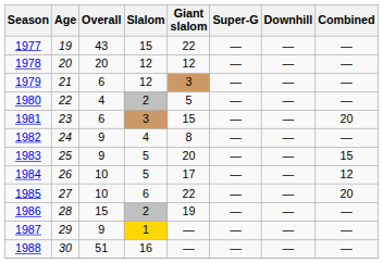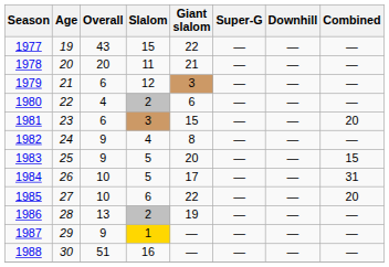1978 | Slalom: 12 -> 11
1978 | Giant slalom: 12 -> 21
1980 | Giant slalom: 5 -> 6
1984 | Combined: 12 -> 31
1986 | Overall: 15 -> 13
